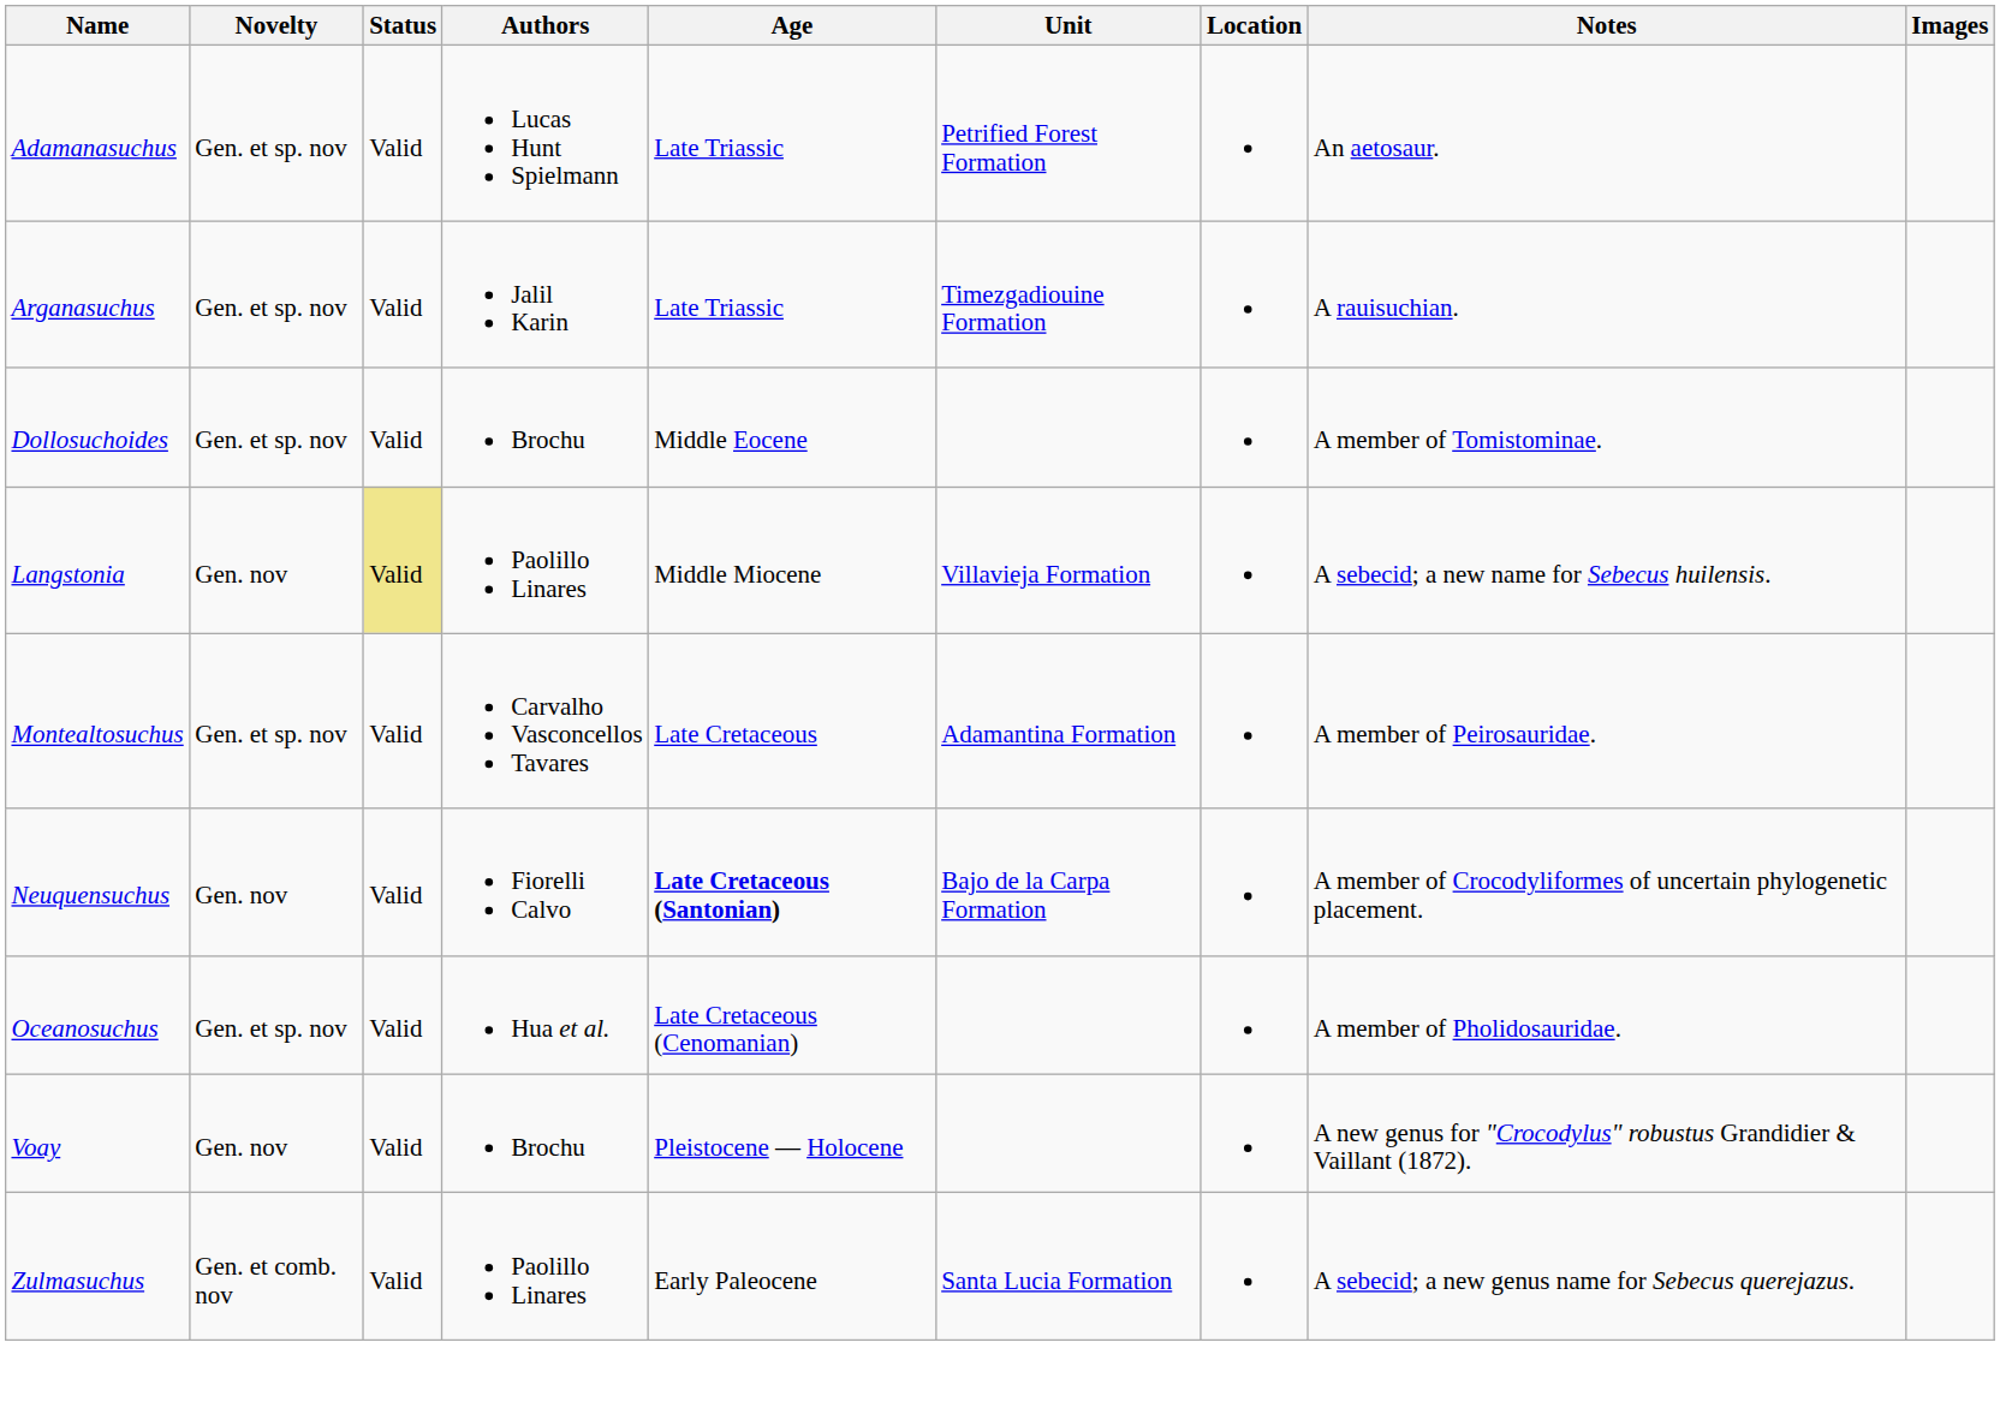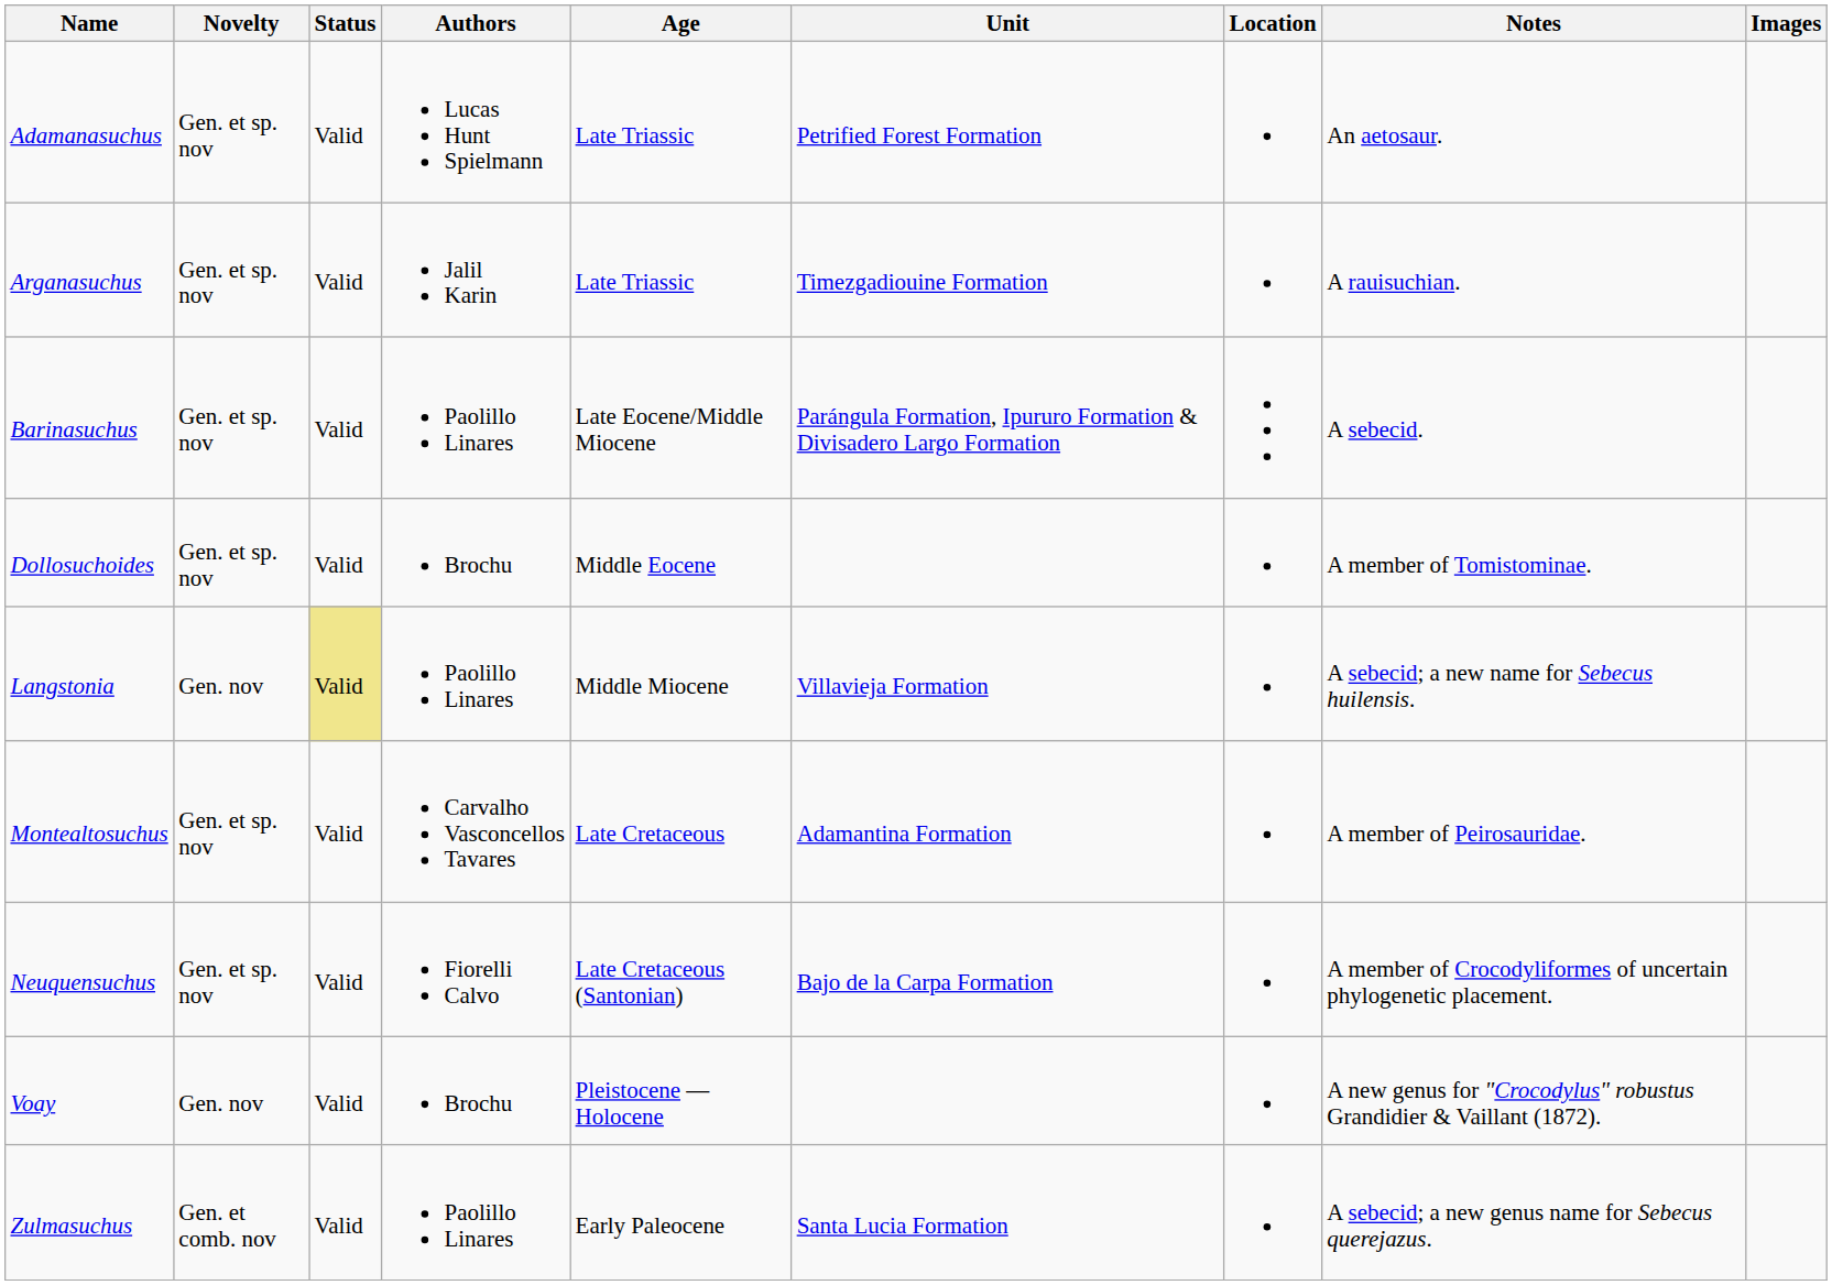+ row: Barinasuchus | Gen. et sp. nov | Valid | Paolillo Linares | Late Eocene/Middle Miocene | Parángula Formation, Ipururo Formation & Divisadero Largo Formation | A sebecid.
Neuquensuchus | Novelty: Gen. nov -> Gen. et sp. nov
Neuquensuchus | Age: bold -> normal
- row: Oceanosuchus | Gen. et sp. nov | Valid | Hua et al. | Late Cretaceous (Cenomanian) | A member of Pholidosauridae.
